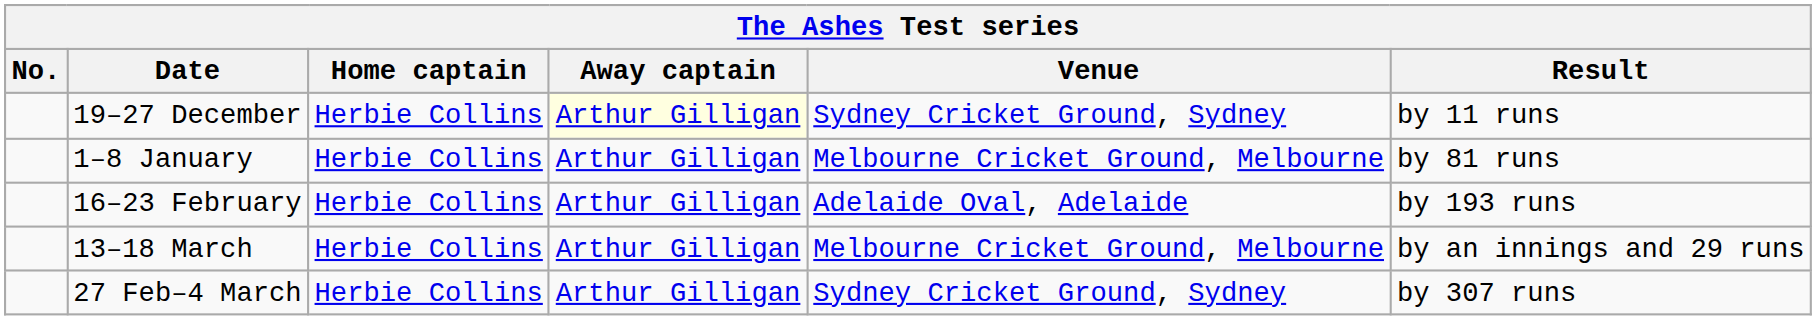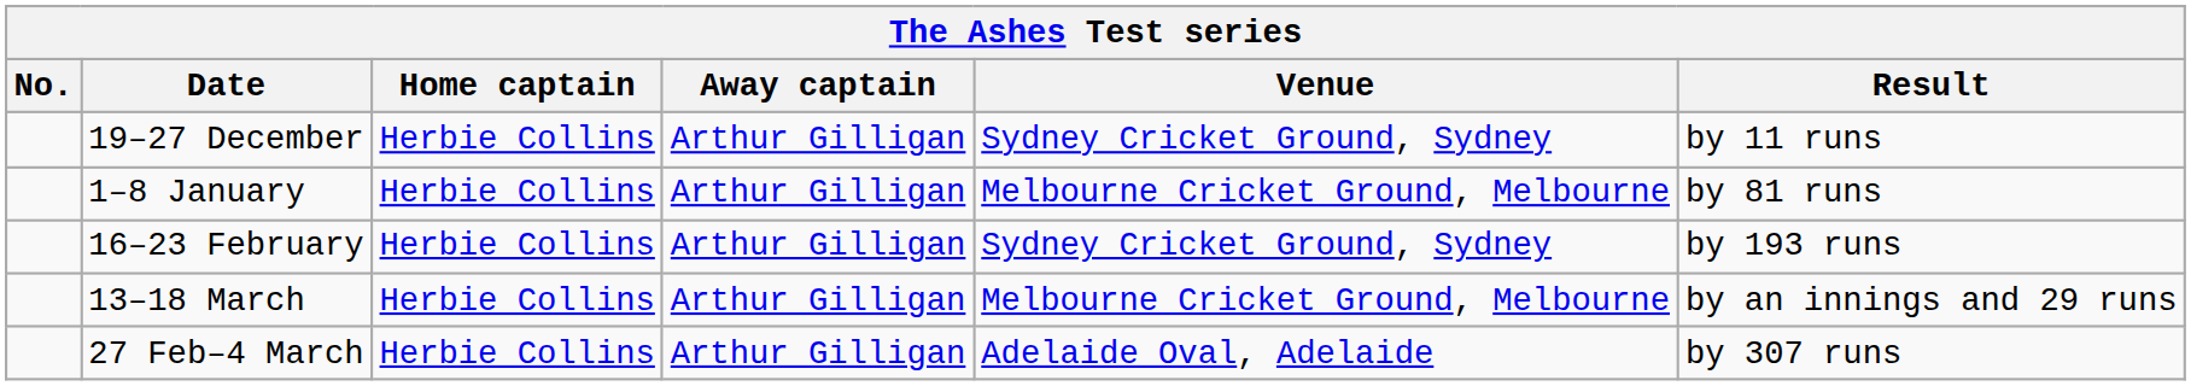19–27 December | Away captain: lightyellow background -> no background
16–23 February | Venue: Adelaide Oval, Adelaide -> Sydney Cricket Ground, Sydney
27 Feb–4 March | Venue: Sydney Cricket Ground, Sydney -> Adelaide Oval, Adelaide
